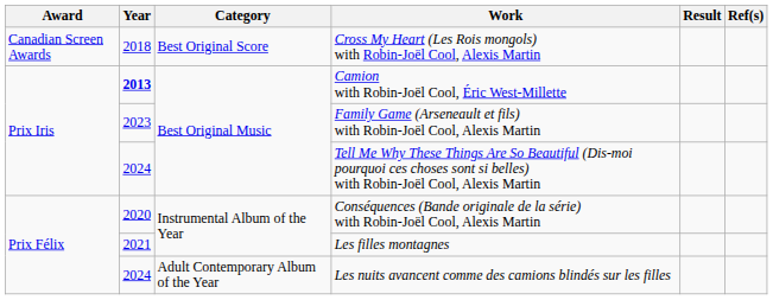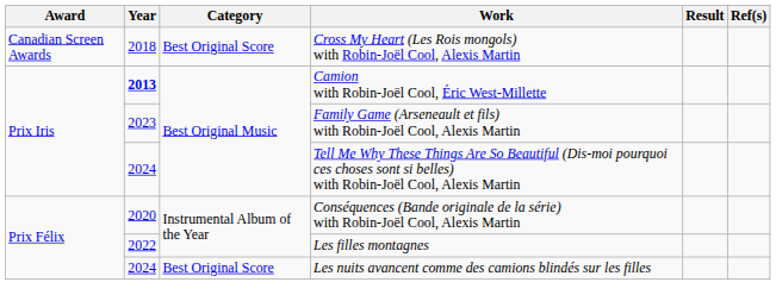Les filles montagnes | Year: 2021 -> 2022
Les nuits avancent comme des camions blindés sur les filles | Category: Adult Contemporary Album of the Year -> Best Original Score
